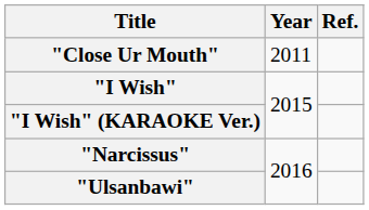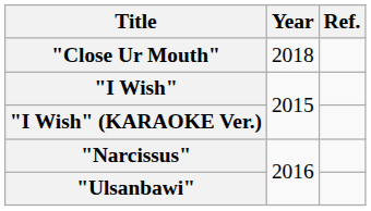"Close Ur Mouth" | Year: 2011 -> 2018
